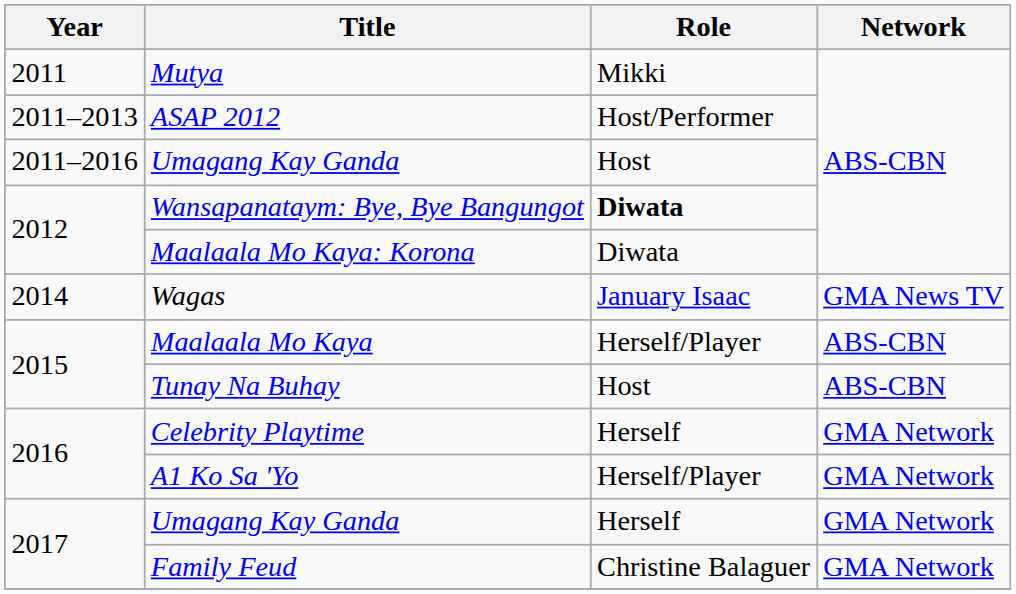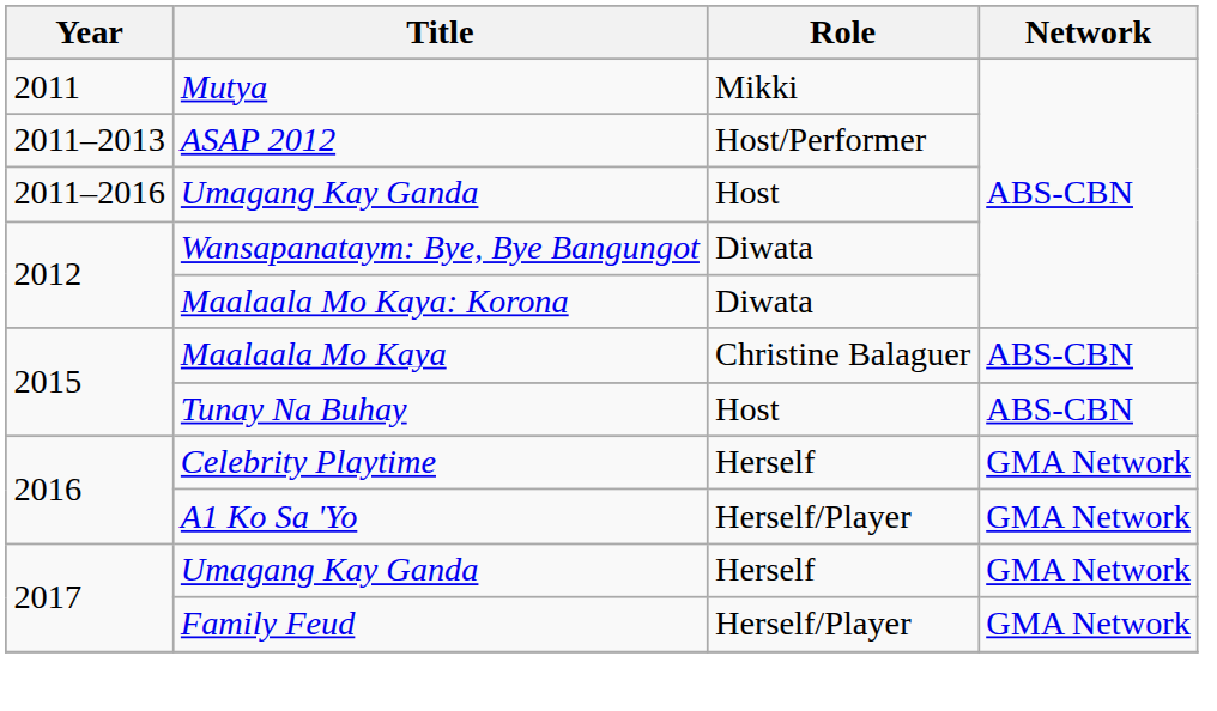Wansapanataym: Bye, Bye Bangungot | Role: bold -> normal
- row: 2014 | Wagas | January Isaac | GMA News TV
Maalaala Mo Kaya | Role: Herself/Player -> Christine Balaguer
Family Feud | Role: Christine Balaguer -> Herself/Player
